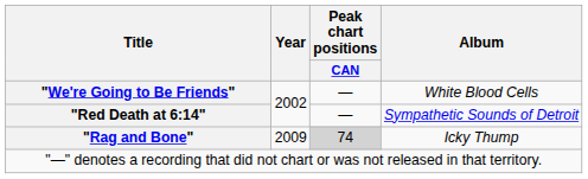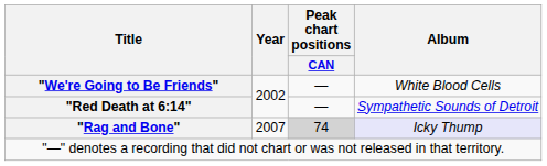"Rag and Bone" | Year: 2009 -> 2007
"Rag and Bone" | Album: no background -> lavender background
